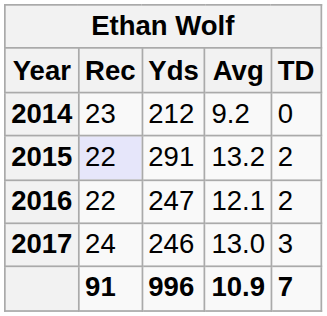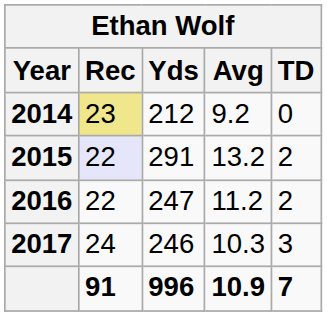2014 | Rec: no background -> khaki background
2016 | Avg: 12.1 -> 11.2
2017 | Avg: 13.0 -> 10.3
